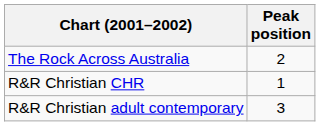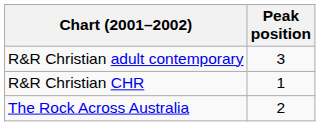rows swapped: R&R Christian adult contemporary <-> The Rock Across Australia
